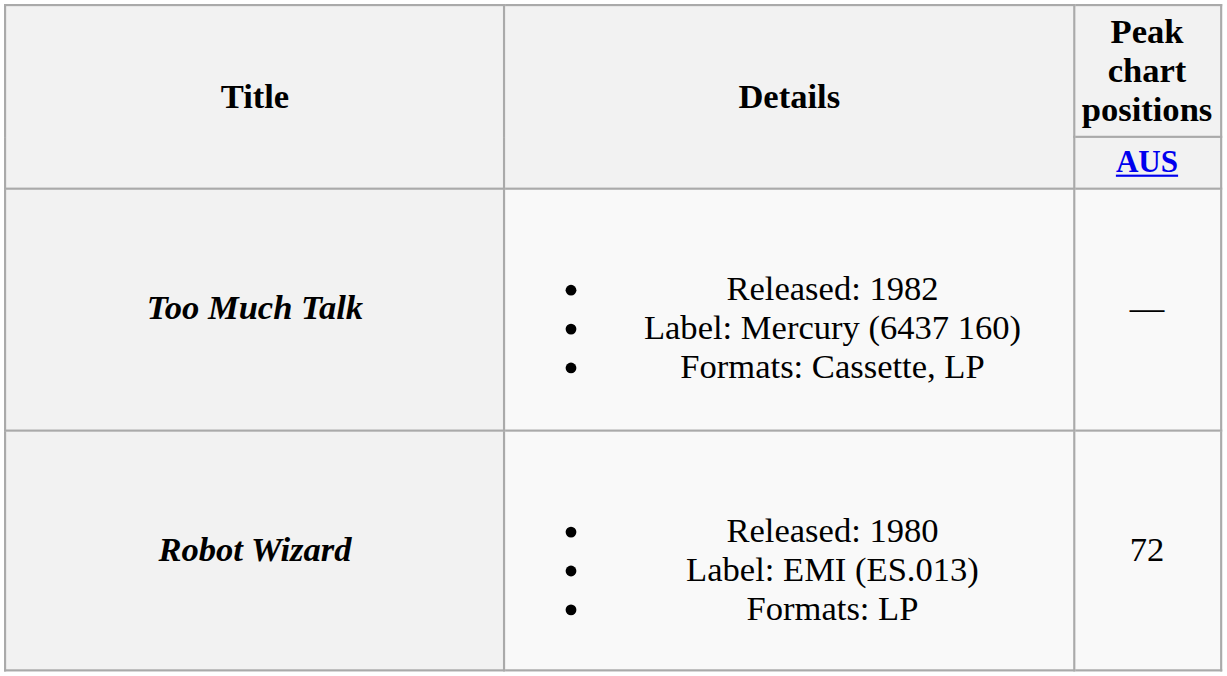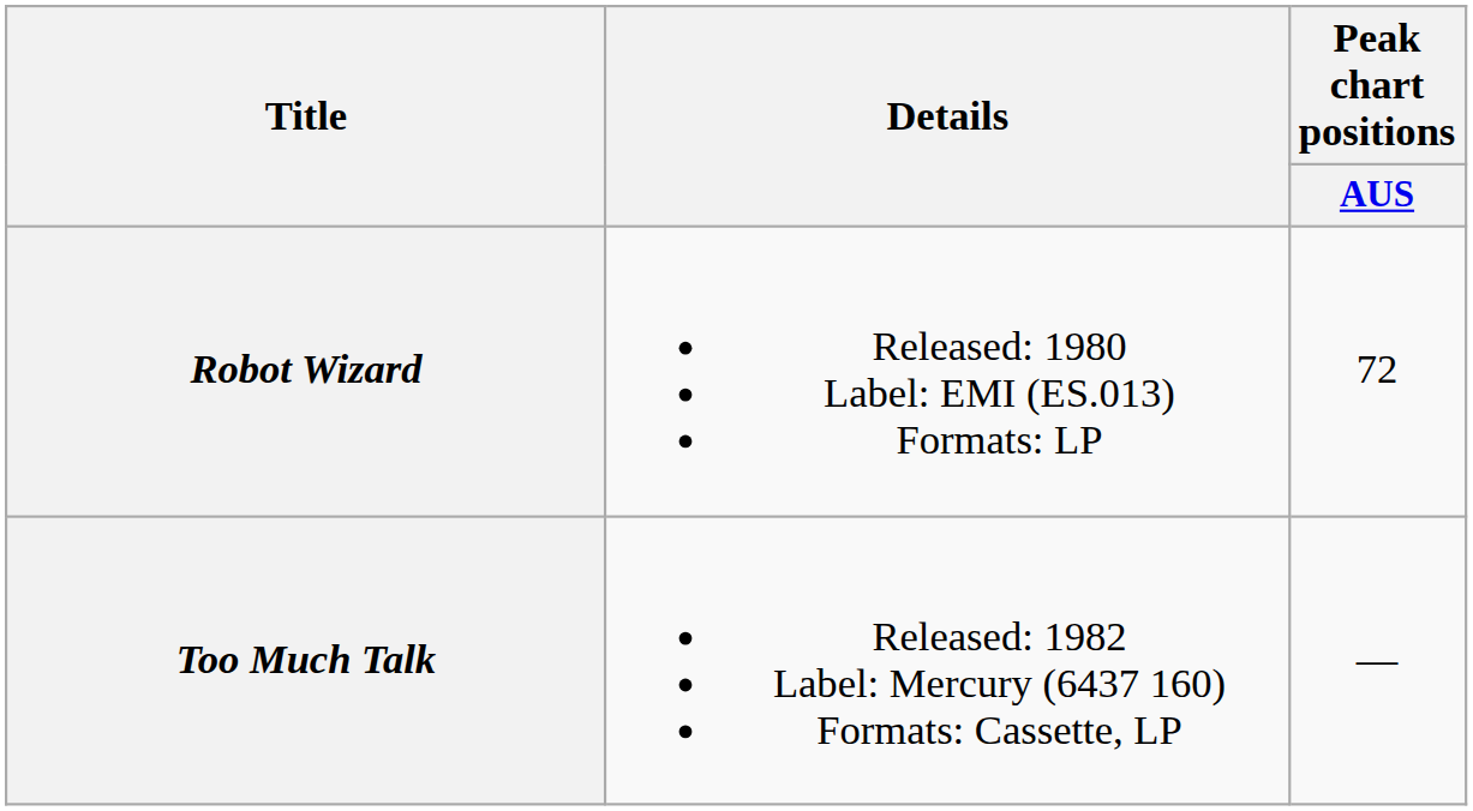rows swapped: Robot Wizard <-> Too Much Talk
